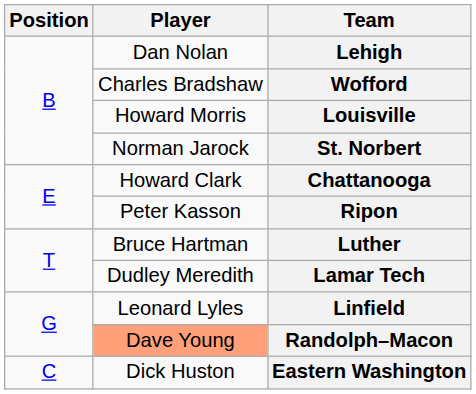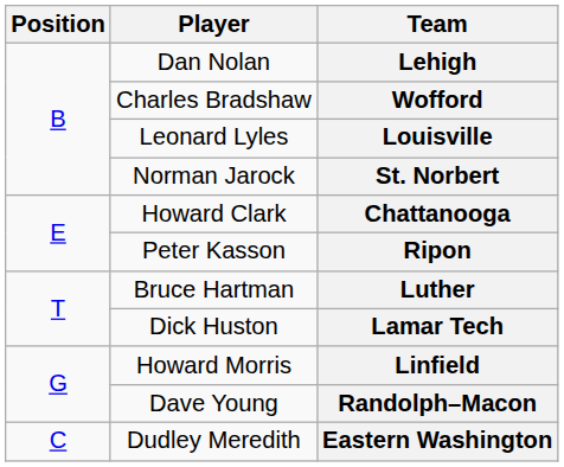Louisville | Player: Howard Morris -> Leonard Lyles
Lamar Tech | Player: Dudley Meredith -> Dick Huston
Linfield | Player: Leonard Lyles -> Howard Morris
Randolph–Macon | Player: lightsalmon background -> no background
Eastern Washington | Player: Dick Huston -> Dudley Meredith
